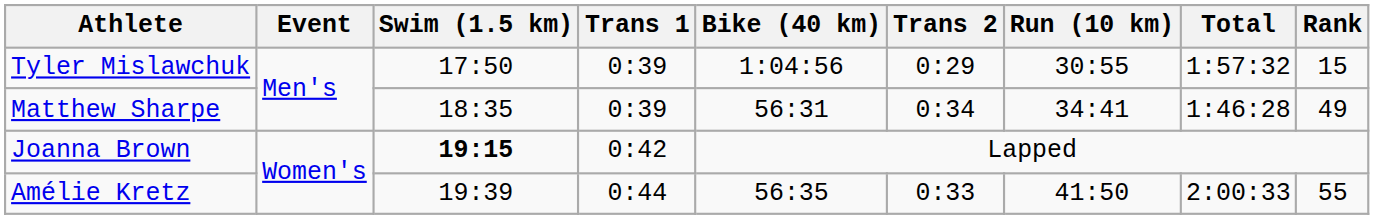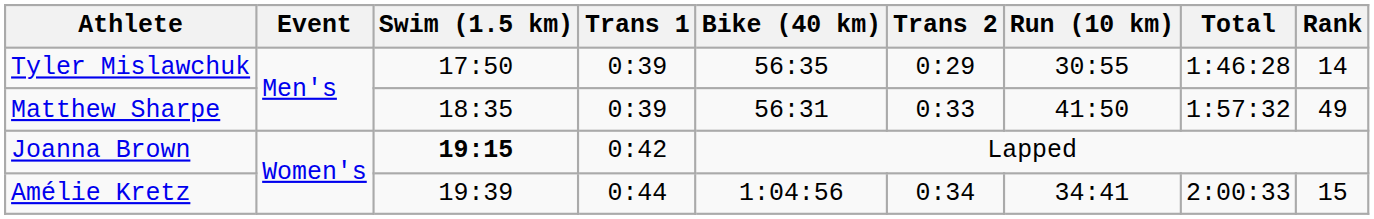Tyler Mislawchuk | Bike (40 km): 1:04:56 -> 56:35
Tyler Mislawchuk | Total: 1:57:32 -> 1:46:28
Tyler Mislawchuk | Rank: 15 -> 14
Matthew Sharpe | Trans 2: 0:34 -> 0:33
Matthew Sharpe | Run (10 km): 34:41 -> 41:50
Matthew Sharpe | Total: 1:46:28 -> 1:57:32
Amélie Kretz | Bike (40 km): 56:35 -> 1:04:56
Amélie Kretz | Trans 2: 0:33 -> 0:34
Amélie Kretz | Run (10 km): 41:50 -> 34:41
Amélie Kretz | Rank: 55 -> 15
